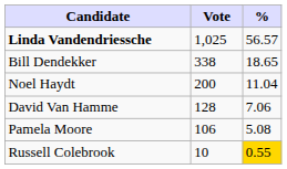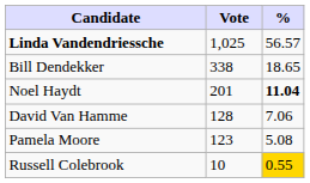Noel Haydt | Vote: 200 -> 201
Noel Haydt | %: normal -> bold
Pamela Moore | Vote: 106 -> 123
